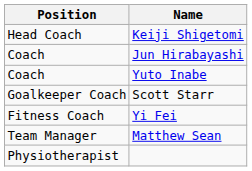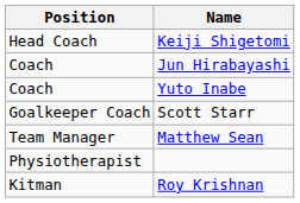- row: Fitness Coach | Yi Fei
+ row: Kitman | Roy Krishnan
